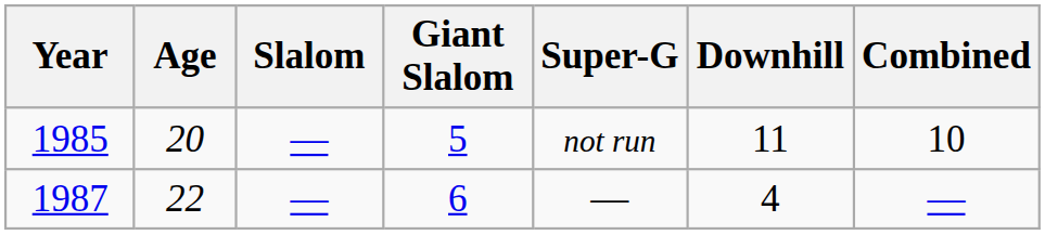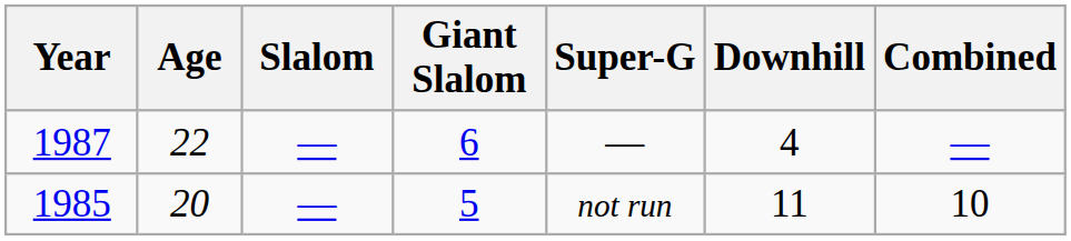rows swapped: 1985 <-> 1987
